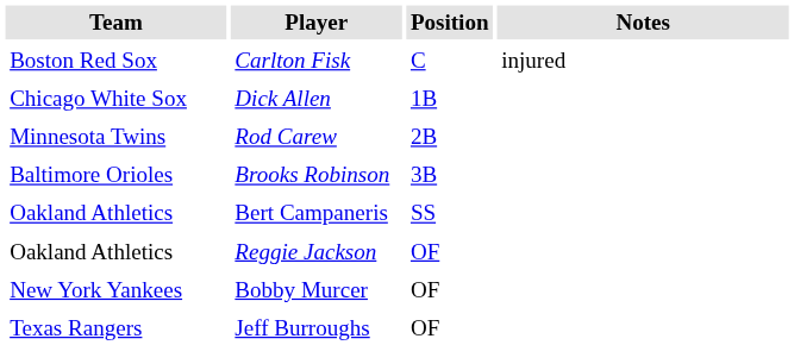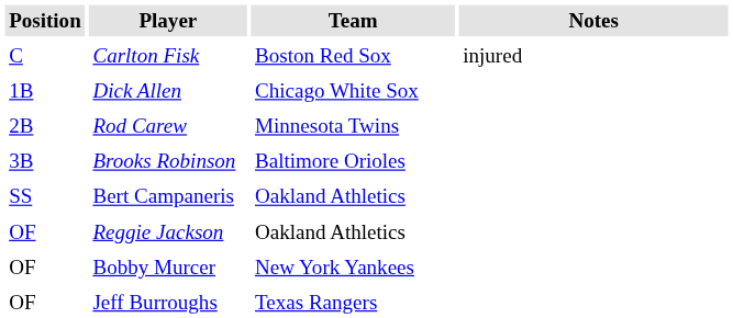columns swapped: Position <-> Team
